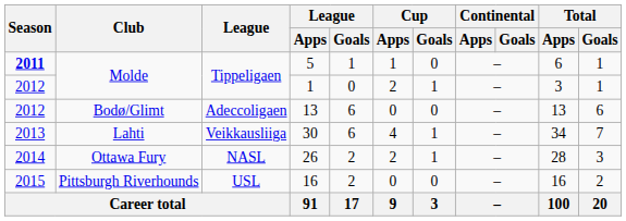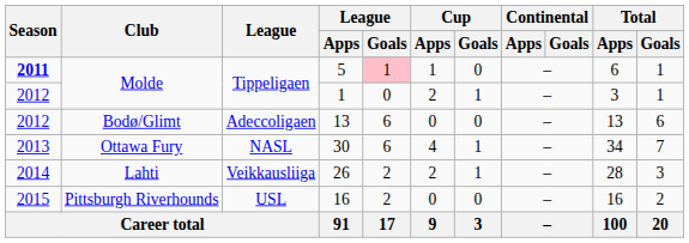5 | League / Goals: no background -> pink background
30 | Club: Lahti -> Ottawa Fury
30 | League: Veikkausliiga -> NASL
26 | Club: Ottawa Fury -> Lahti
26 | League: NASL -> Veikkausliiga
